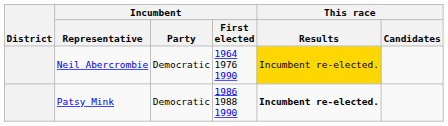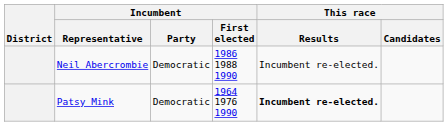Neil Abercrombie | Incumbent / First elected: 1964 1976 1990 -> 1986 1988 1990
Neil Abercrombie | This race / Results: gold background -> no background
Patsy Mink | Incumbent / First elected: 1986 1988 1990 -> 1964 1976 1990
